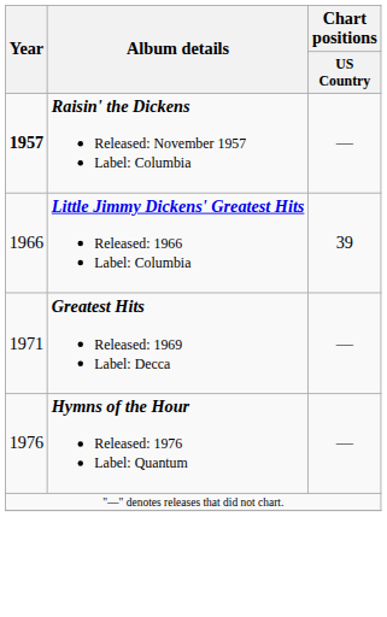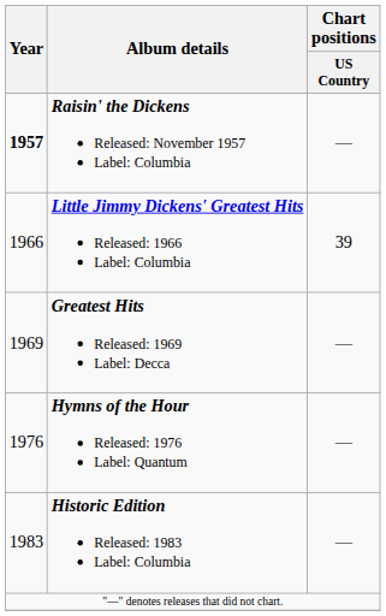Greatest Hits Released: 1969 Label: Decca | Year: 1971 -> 1969
+ row: 1983 | Historic Edition Released: 1983 Label: Columbia | —
